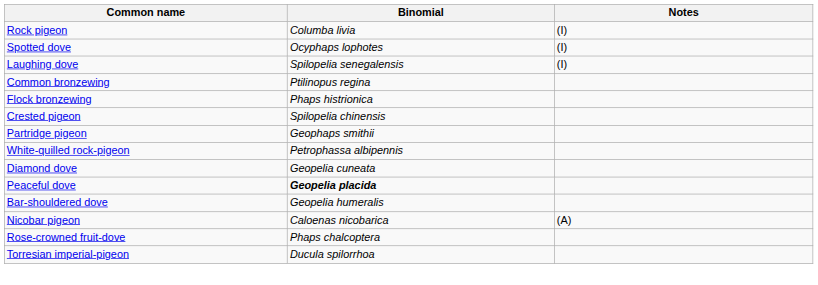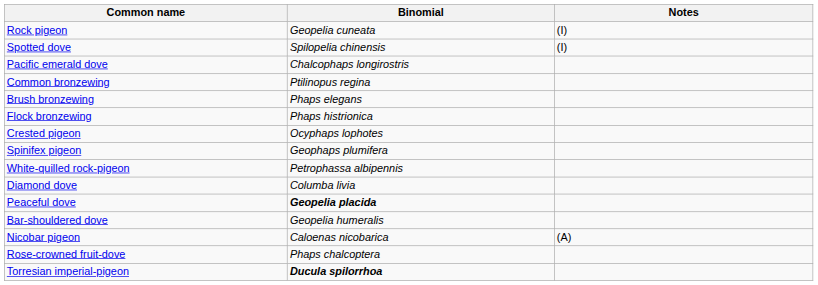Rock pigeon | Binomial: Columba livia -> Geopelia cuneata
Spotted dove | Binomial: Ocyphaps lophotes -> Spilopelia chinensis
- row: Laughing dove | Spilopelia senegalensis | (I)
+ row: Pacific emerald dove | Chalcophaps longirostris
+ row: Brush bronzewing | Phaps elegans
Crested pigeon | Binomial: Spilopelia chinensis -> Ocyphaps lophotes
+ row: Spinifex pigeon | Geophaps plumifera
- row: Partridge pigeon | Geophaps smithii
Diamond dove | Binomial: Geopelia cuneata -> Columba livia
Torresian imperial-pigeon | Binomial: normal -> bold
